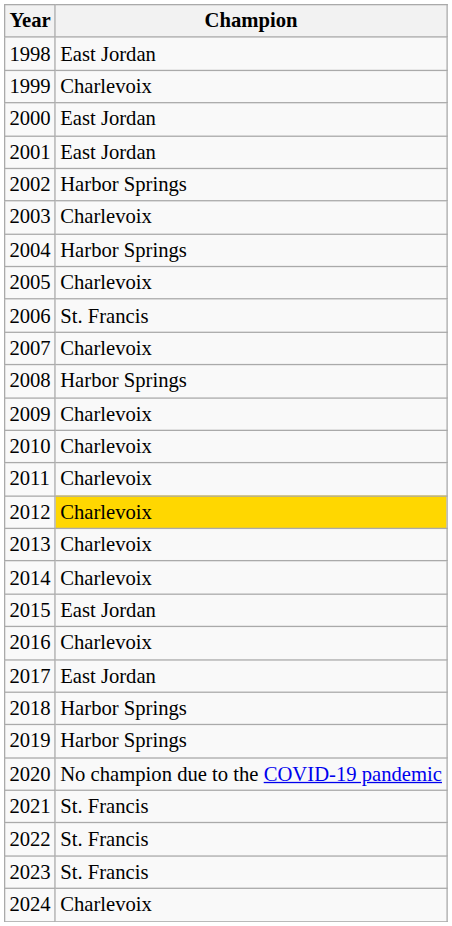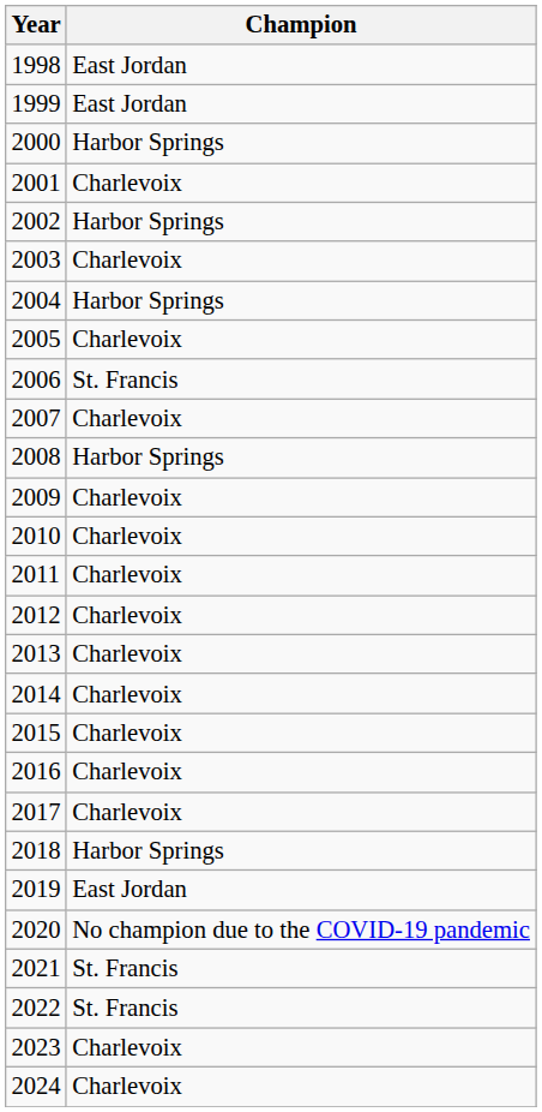1999 | Champion: Charlevoix -> East Jordan
2000 | Champion: East Jordan -> Harbor Springs
2001 | Champion: East Jordan -> Charlevoix
2012 | Champion: gold background -> no background
2015 | Champion: East Jordan -> Charlevoix
2017 | Champion: East Jordan -> Charlevoix
2019 | Champion: Harbor Springs -> East Jordan
2023 | Champion: St. Francis -> Charlevoix
